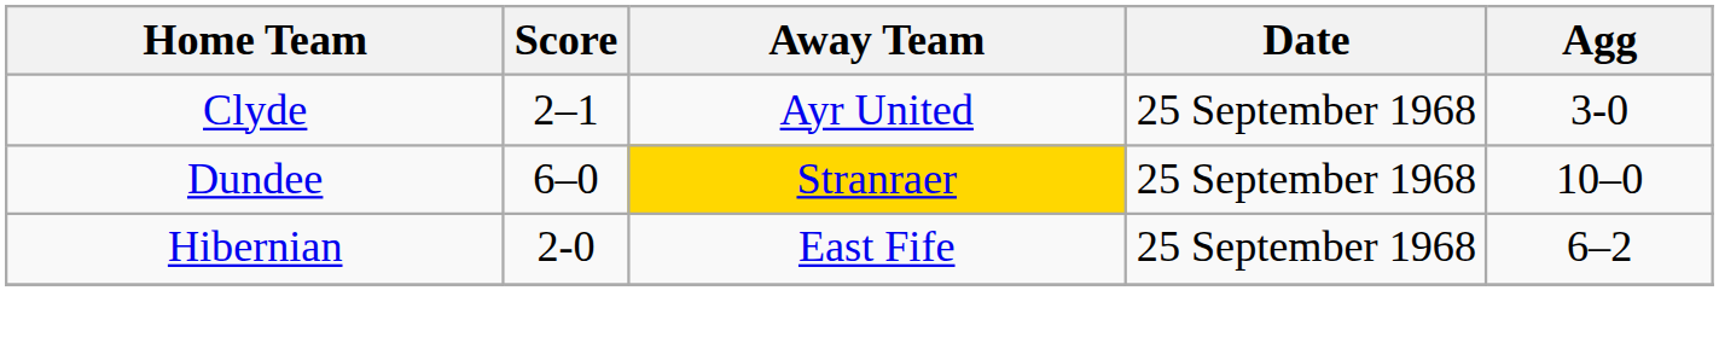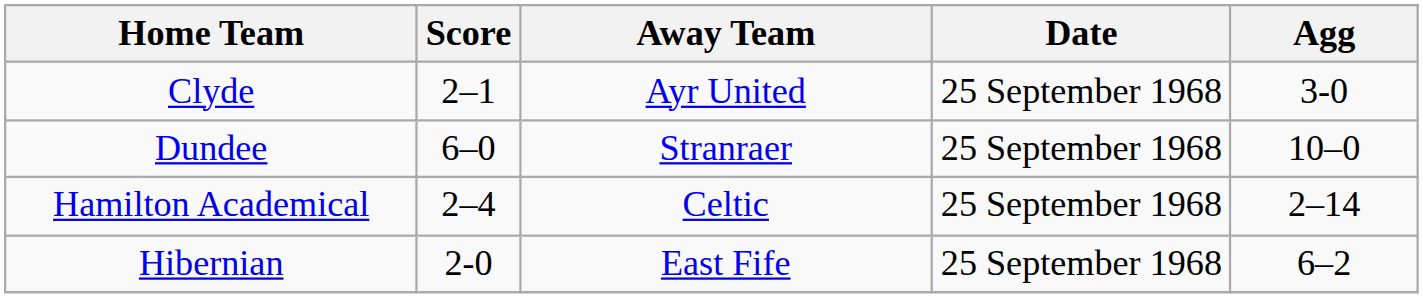Dundee | Away Team: gold background -> no background
+ row: Hamilton Academical | 2–4 | Celtic | 25 September 1968 | 2–14
